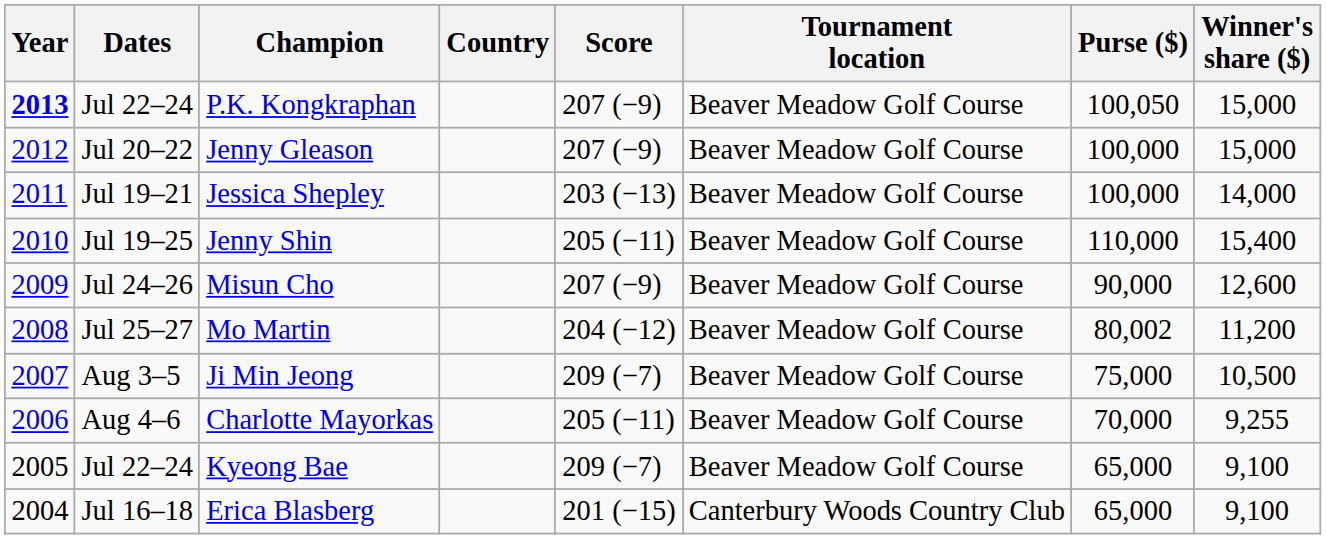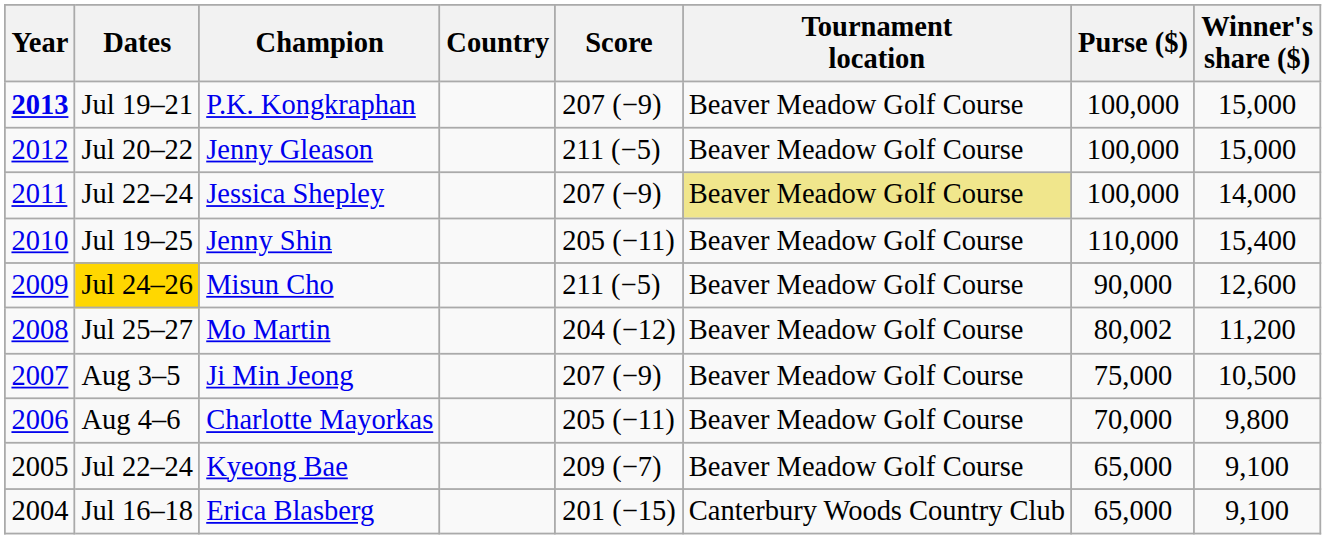P.K. Kongkraphan | Dates: Jul 22–24 -> Jul 19–21
P.K. Kongkraphan | Purse ($): 100,050 -> 100,000
Jenny Gleason | Score: 207 (−9) -> 211 (−5)
Jessica Shepley | Dates: Jul 19–21 -> Jul 22–24
Jessica Shepley | Score: 203 (−13) -> 207 (−9)
Jessica Shepley | Tournament location: no background -> khaki background
Misun Cho | Dates: no background -> gold background
Misun Cho | Score: 207 (−9) -> 211 (−5)
Ji Min Jeong | Score: 209 (−7) -> 207 (−9)
Charlotte Mayorkas | Winner's share ($): 9,255 -> 9,800
